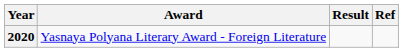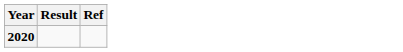- column: Award | Yasnaya Polyana Literary Award - Foreign Literature
